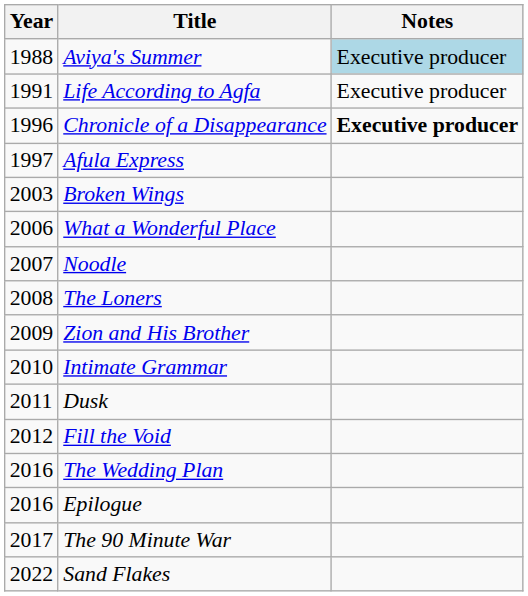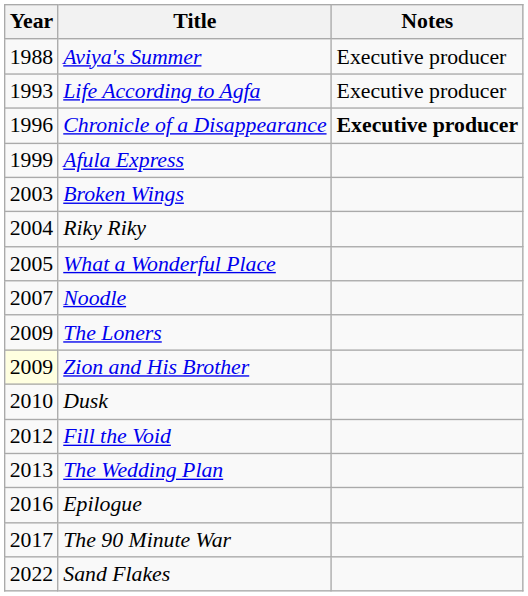Aviya's Summer | Notes: lightblue background -> no background
Life According to Agfa | Year: 1991 -> 1993
Afula Express | Year: 1997 -> 1999
+ row: 2004 | Riky Riky
What a Wonderful Place | Year: 2006 -> 2005
The Loners | Year: 2008 -> 2009
Zion and His Brother | Year: no background -> lightyellow background
- row: 2010 | Intimate Grammar
Dusk | Year: 2011 -> 2010
The Wedding Plan | Year: 2016 -> 2013
